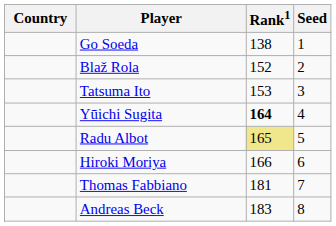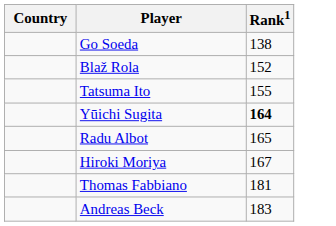- column: Seed | 1 | 2 | 3 | 4 | 5 | 6 | 7 | 8
Tatsuma Ito | Rank1: 153 -> 155
Radu Albot | Rank1: khaki background -> no background
Hiroki Moriya | Rank1: 166 -> 167
